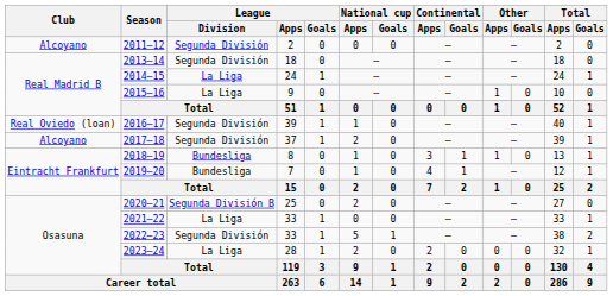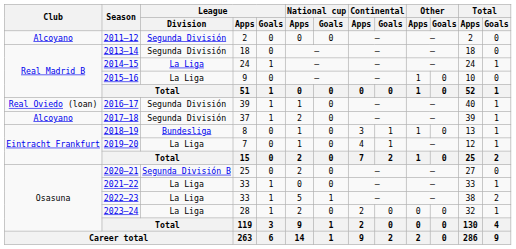2019–20 | League / Division: Bundesliga -> La Liga
2022–23 | League / Division: Segunda División -> La Liga
